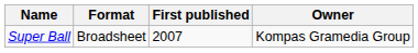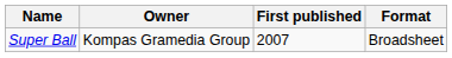columns swapped: Format <-> Owner
